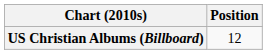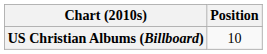US Christian Albums (Billboard) | Position: 12 -> 10
